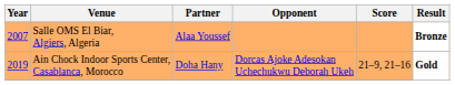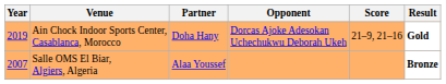rows swapped: Salle OMS El Biar, Algiers, Algeria <-> Ain Chock Indoor Sports Center, Casablanca, Morocco
